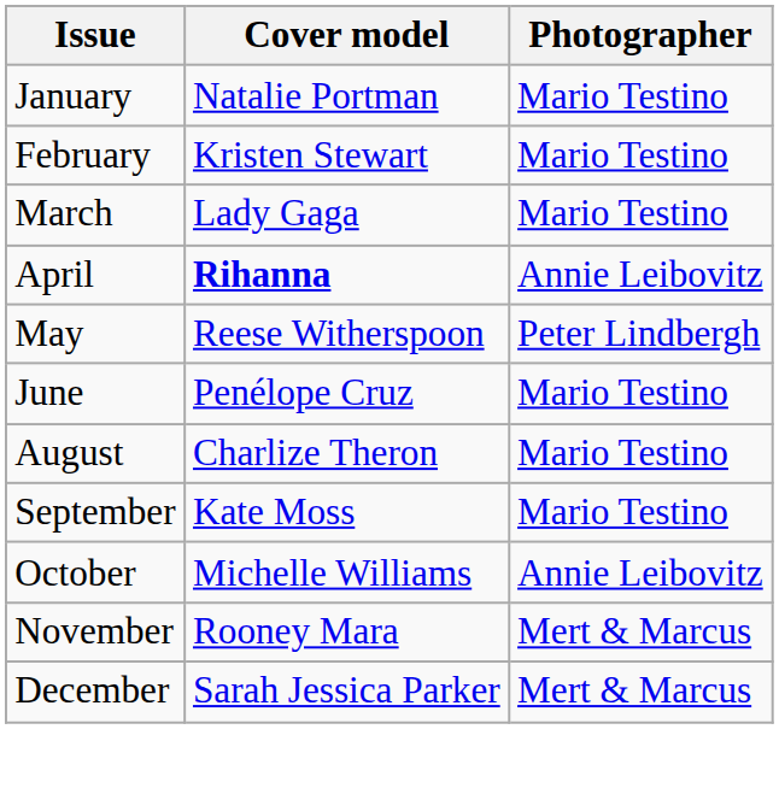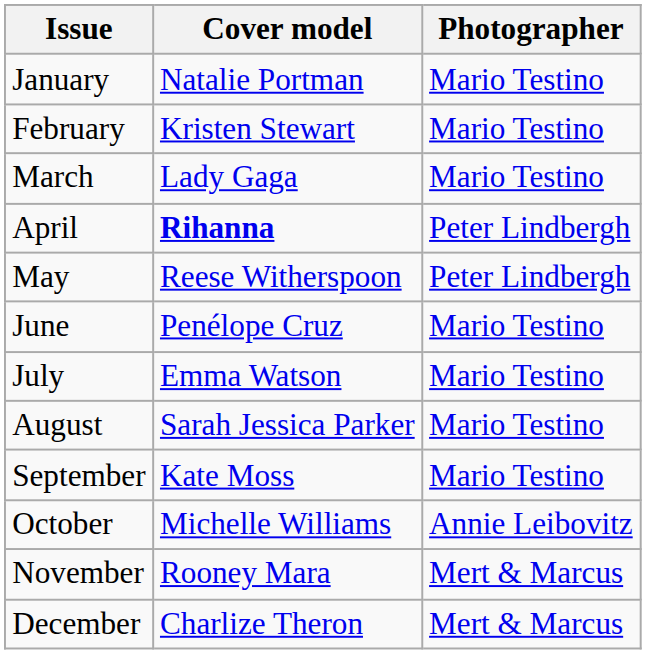April | Photographer: Annie Leibovitz -> Peter Lindbergh
+ row: July | Emma Watson | Mario Testino
August | Cover model: Charlize Theron -> Sarah Jessica Parker
December | Cover model: Sarah Jessica Parker -> Charlize Theron
